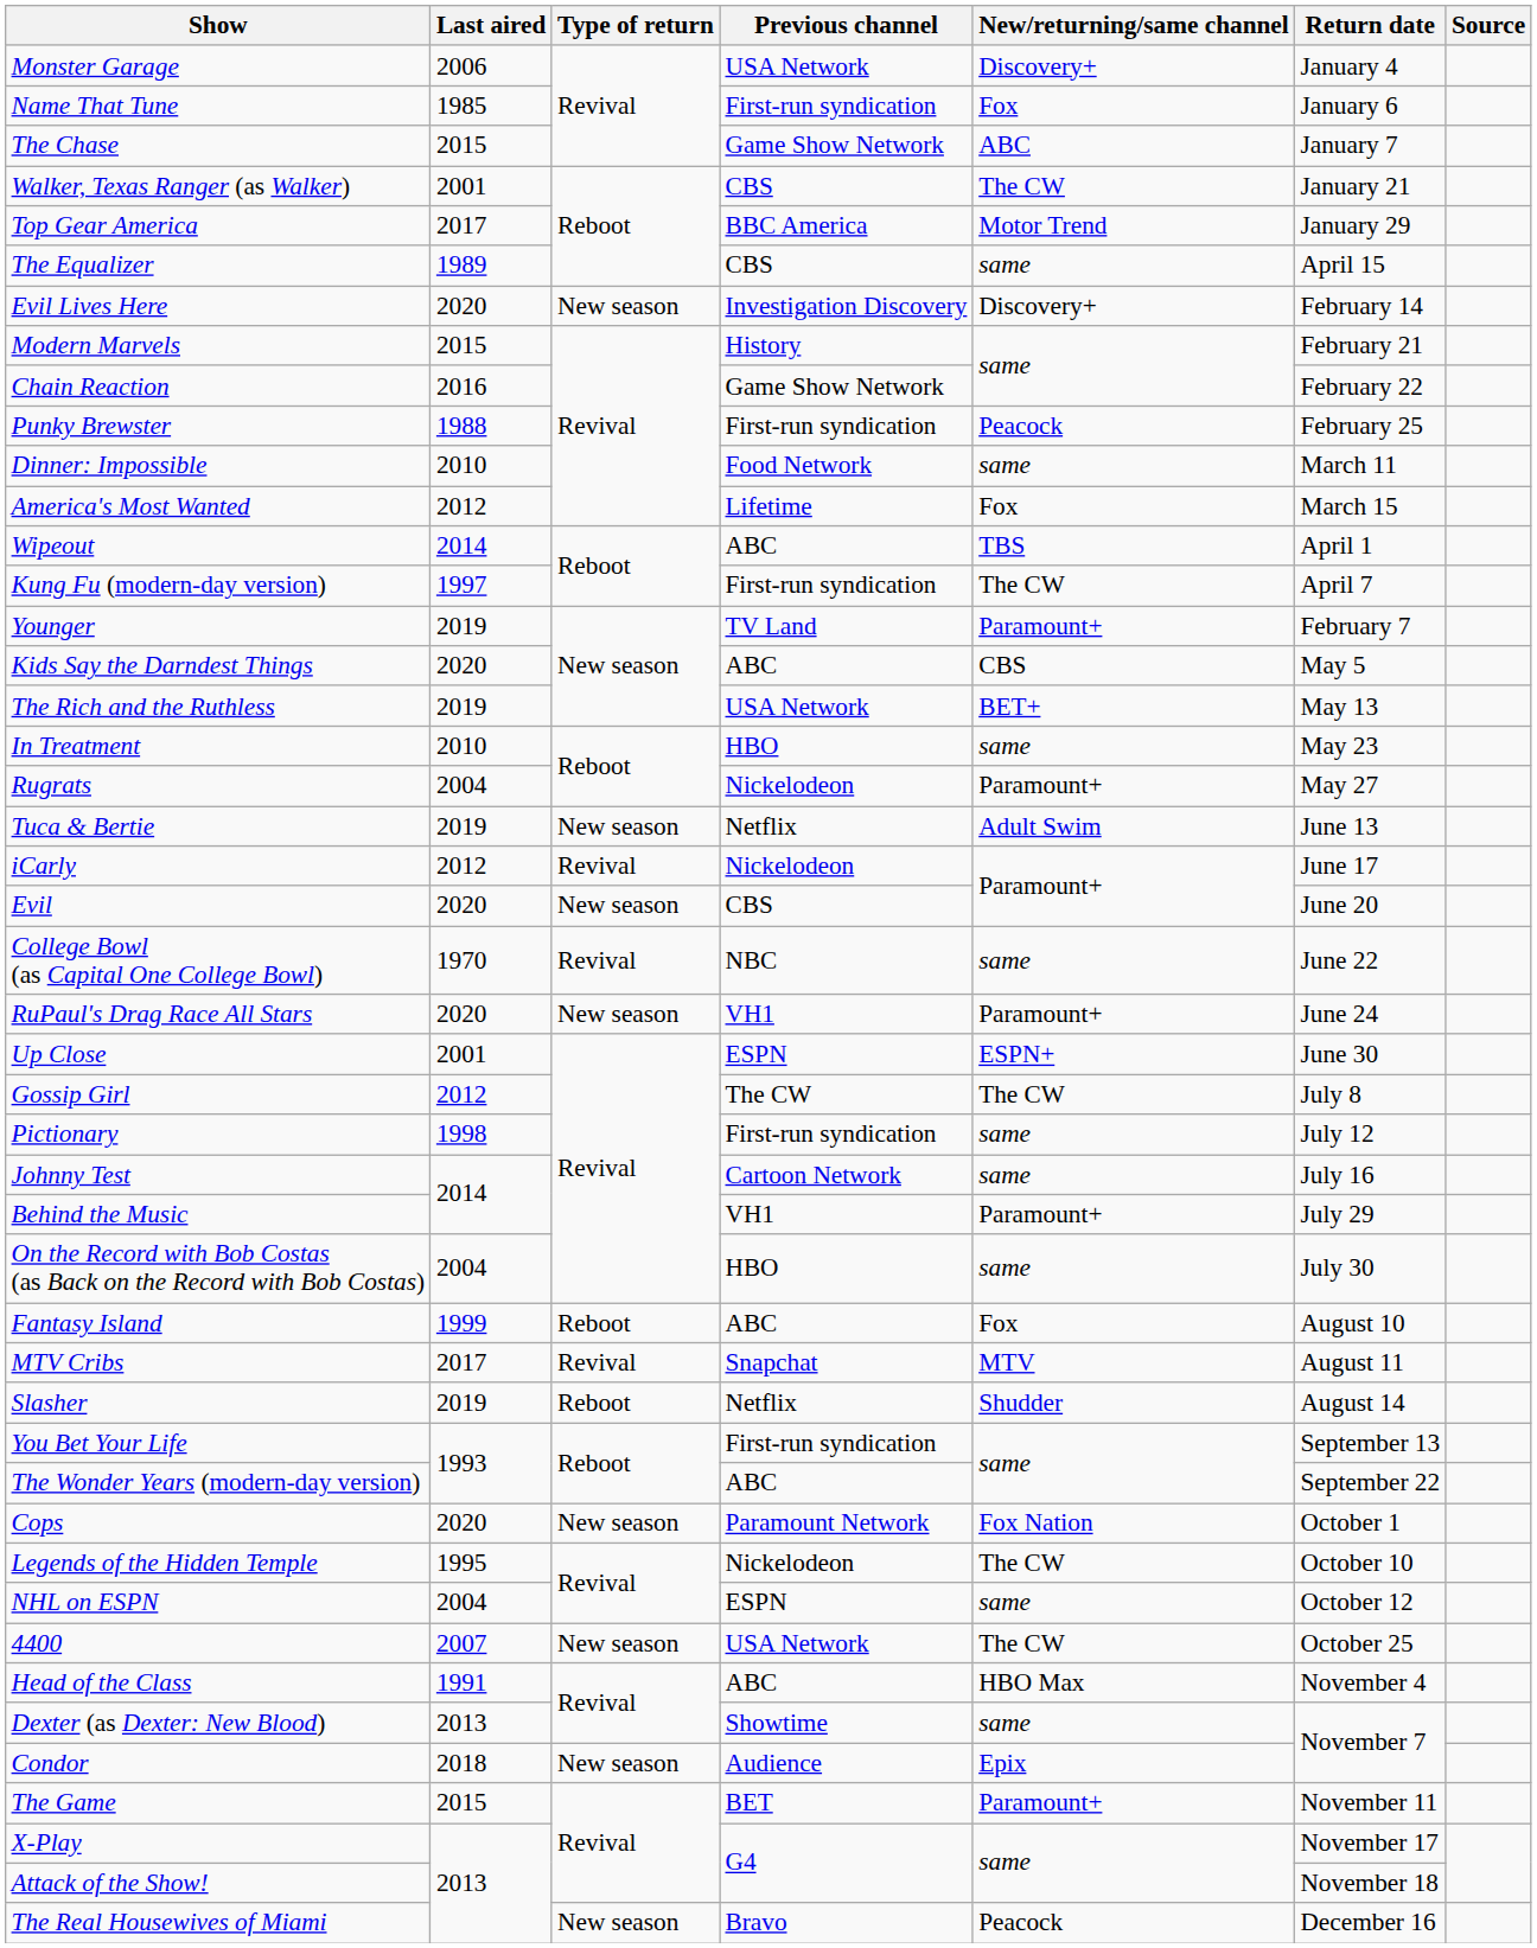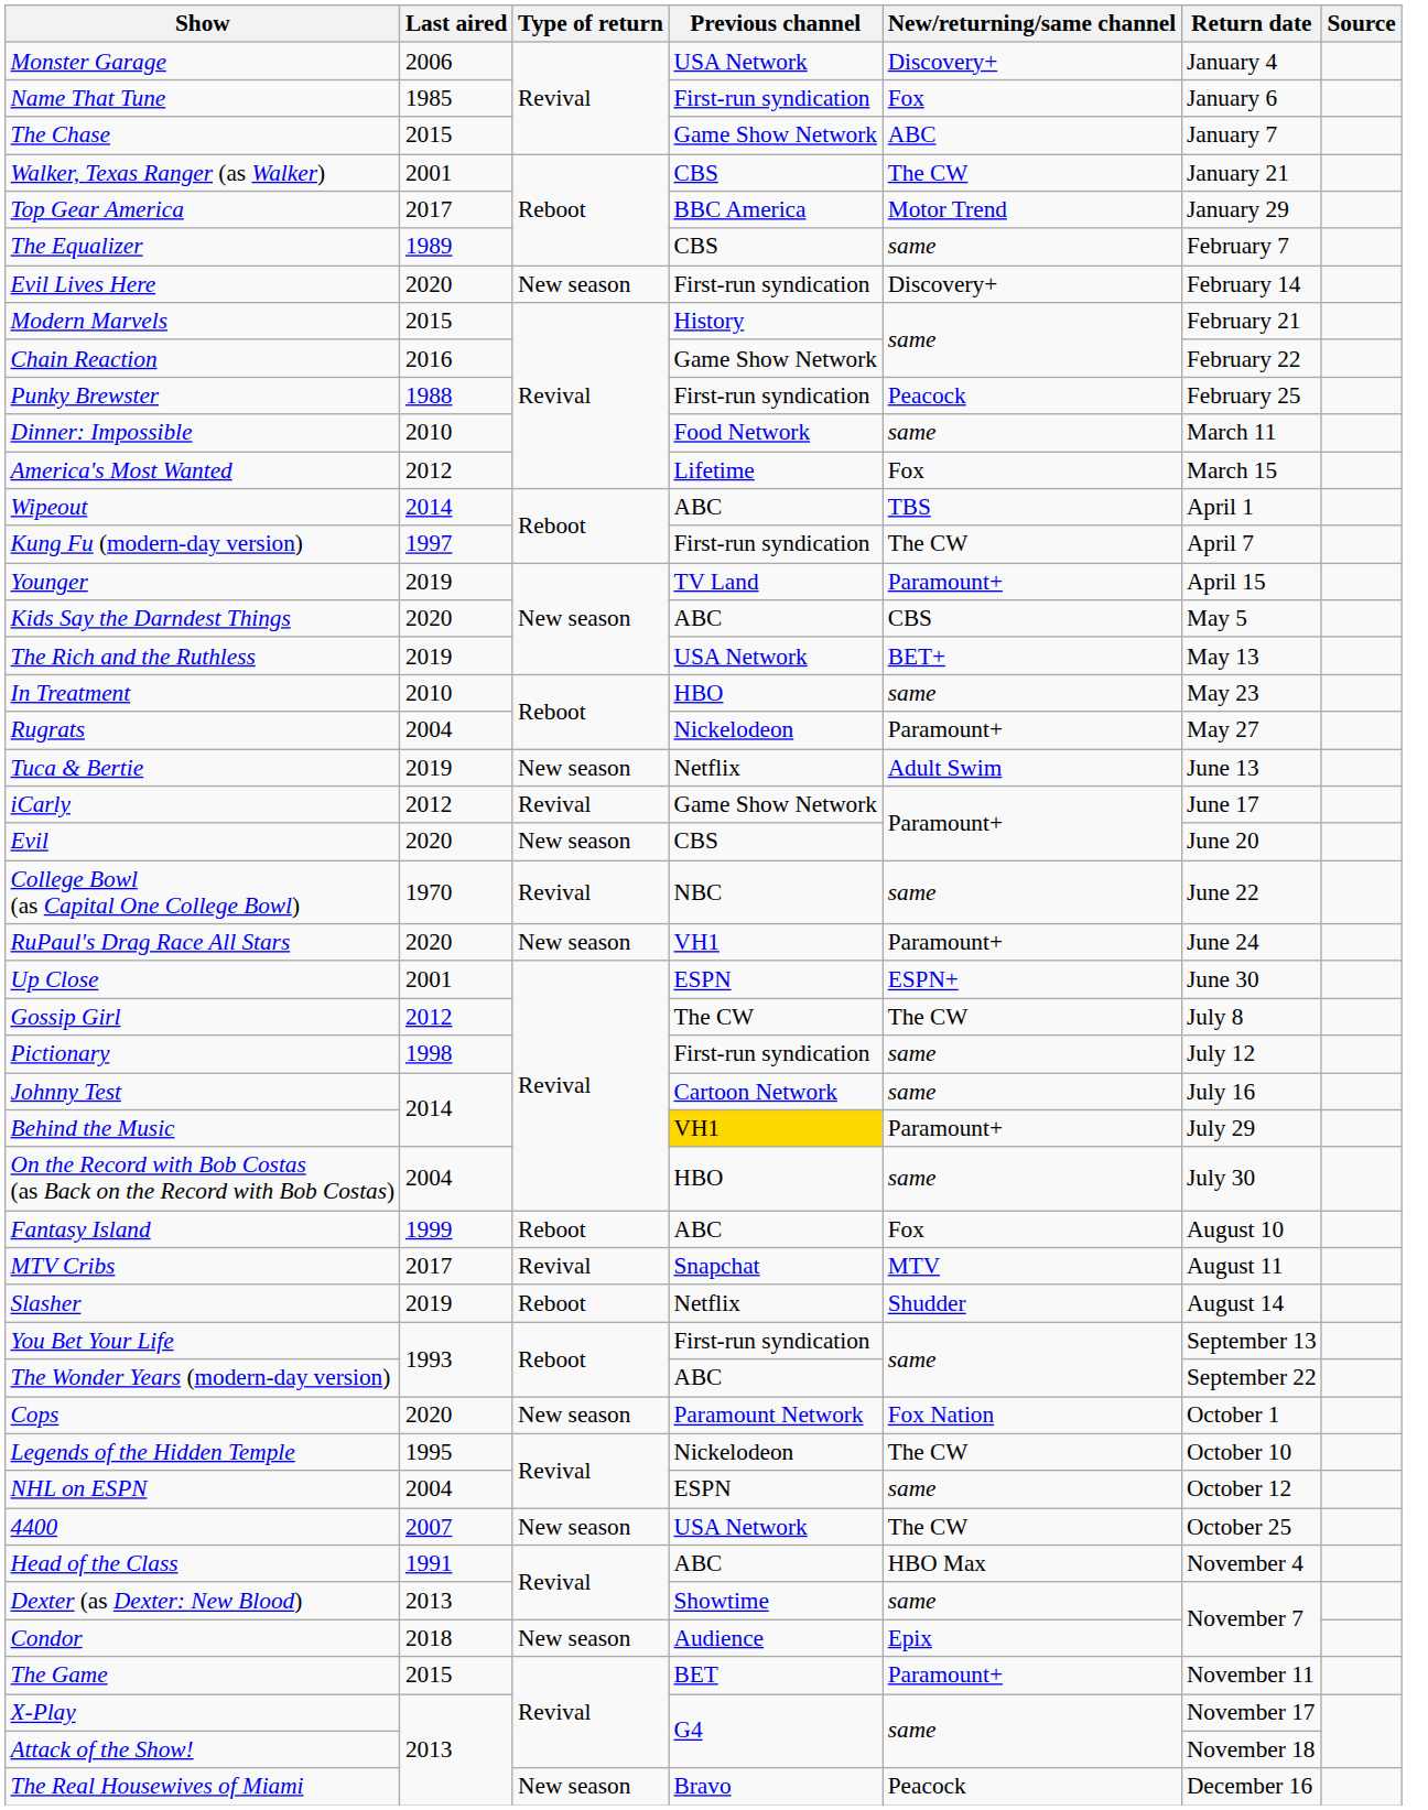The Equalizer | Return date: April 15 -> February 7
Evil Lives Here | Previous channel: Investigation Discovery -> First-run syndication
Younger | Return date: February 7 -> April 15
iCarly | Previous channel: Nickelodeon -> Game Show Network
Behind the Music | Previous channel: no background -> gold background
